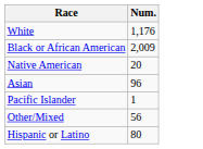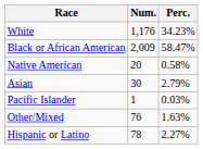+ column: Perc. | 34.23% | 58.47% | 0.58% | 2.79% | 0.03% | 1.63% | 2.27%
Asian | Num.: 96 -> 30
Other/Mixed | Num.: 56 -> 76
Hispanic or Latino | Num.: 80 -> 78
